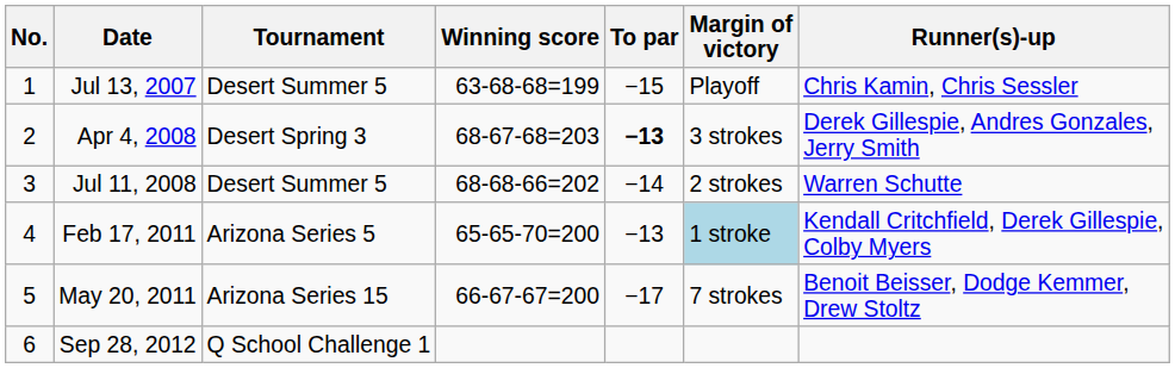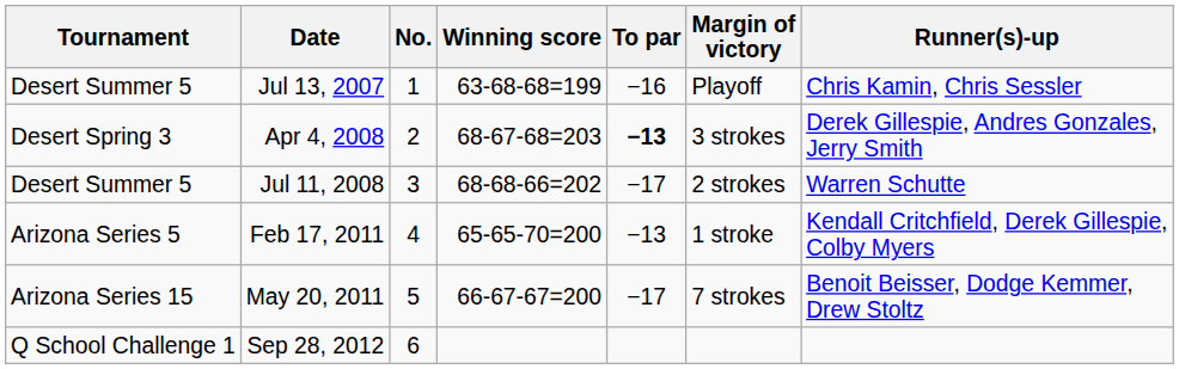columns swapped: No. <-> Tournament
Jul 13, 2007 | To par: −15 -> −16
Jul 11, 2008 | To par: −14 -> −17
Feb 17, 2011 | Margin of victory: lightblue background -> no background
